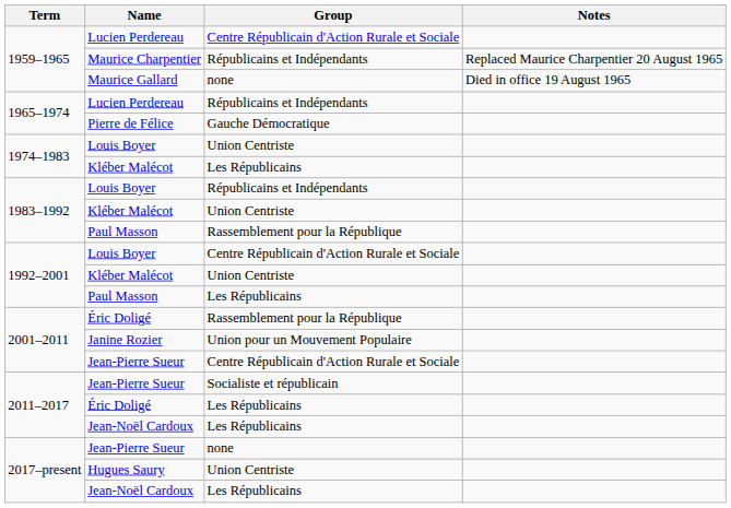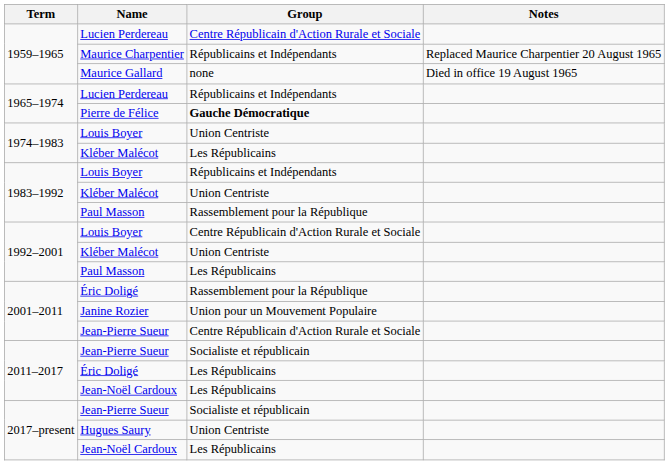Pierre de Félice | Group: normal -> bold
2017–present / Jean-Pierre Sueur | Group: none -> Socialiste et républicain
